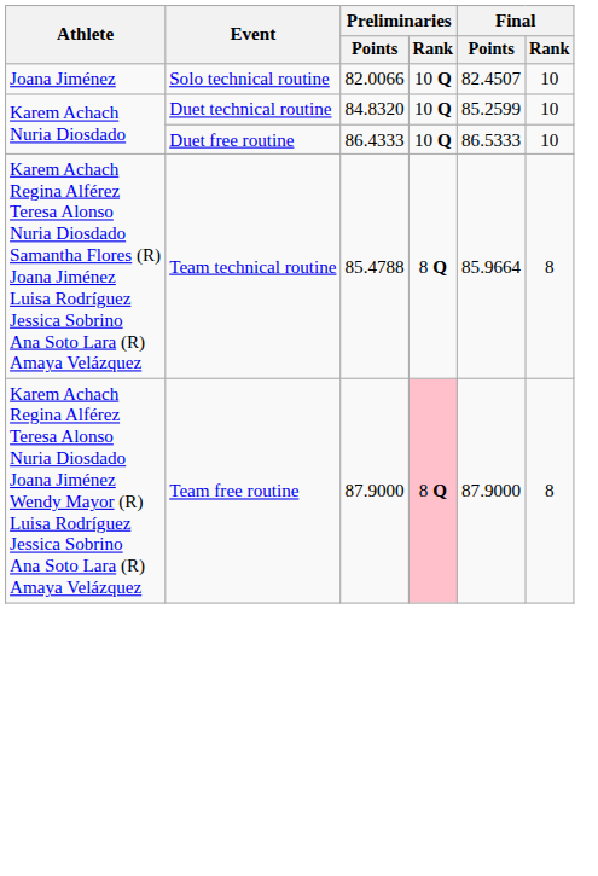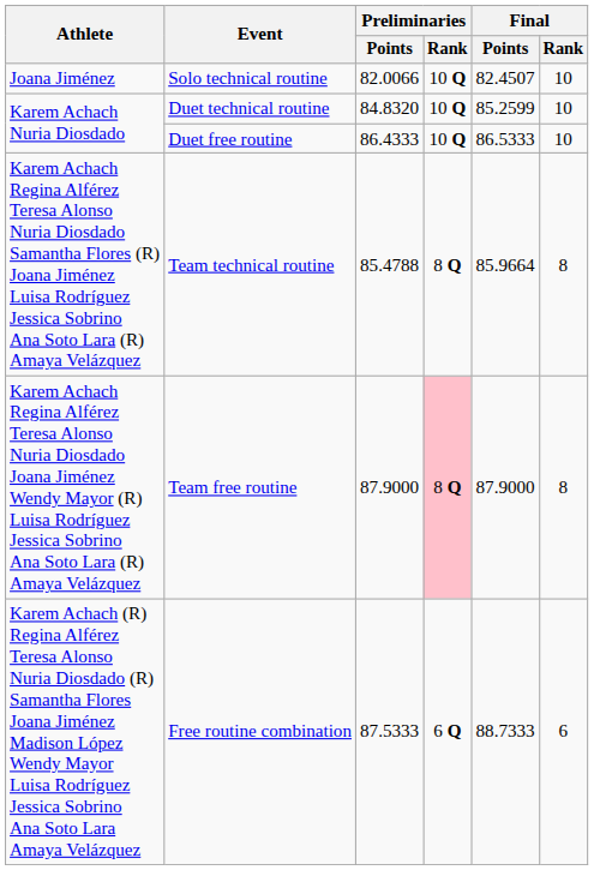+ row: Karem Achach (R) Regina Alférez Teresa Alonso Nuria Diosdado (R) Samantha Flores Joana Jiménez Madison López Wendy Mayor Luisa Rodríguez Jessica Sobrino Ana Soto Lara Amaya Velázquez | Free routine combination | 87.5333 | 6 Q | 88.7333 | 6
